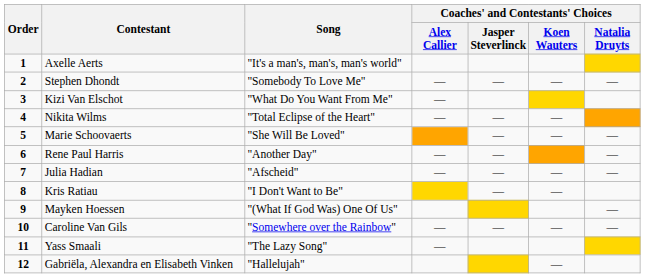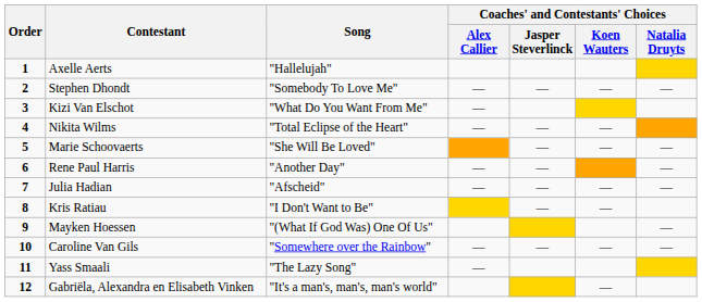Axelle Aerts | Song: "It's a man's, man's, man's world" -> "Hallelujah"
Gabriëla, Alexandra en Elisabeth Vinken | Song: "Hallelujah" -> "It's a man's, man's, man's world"
